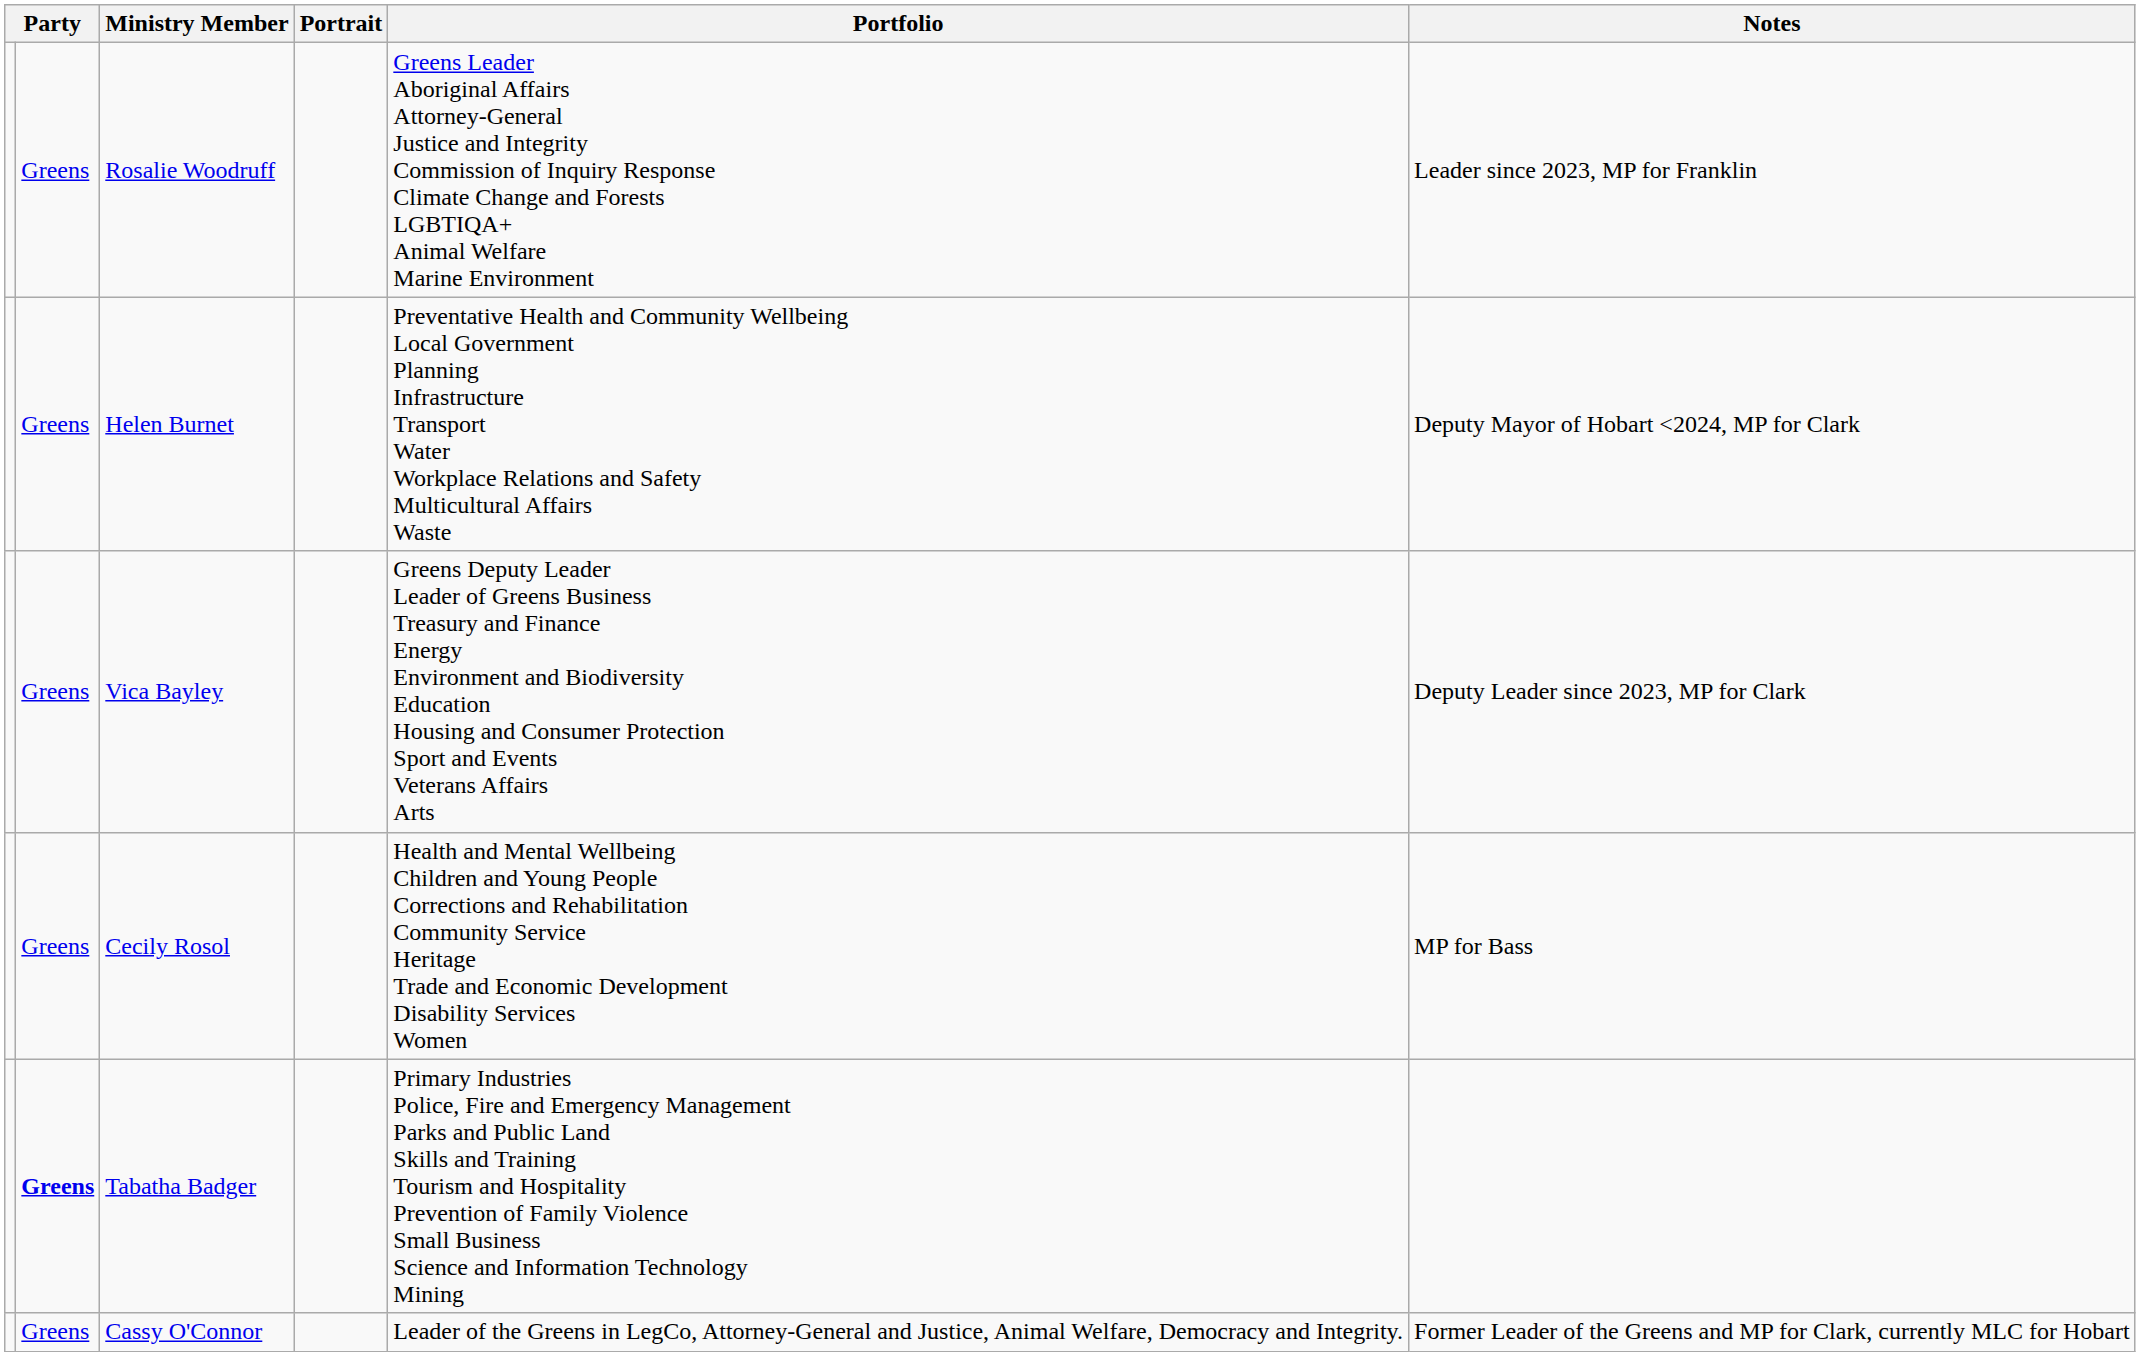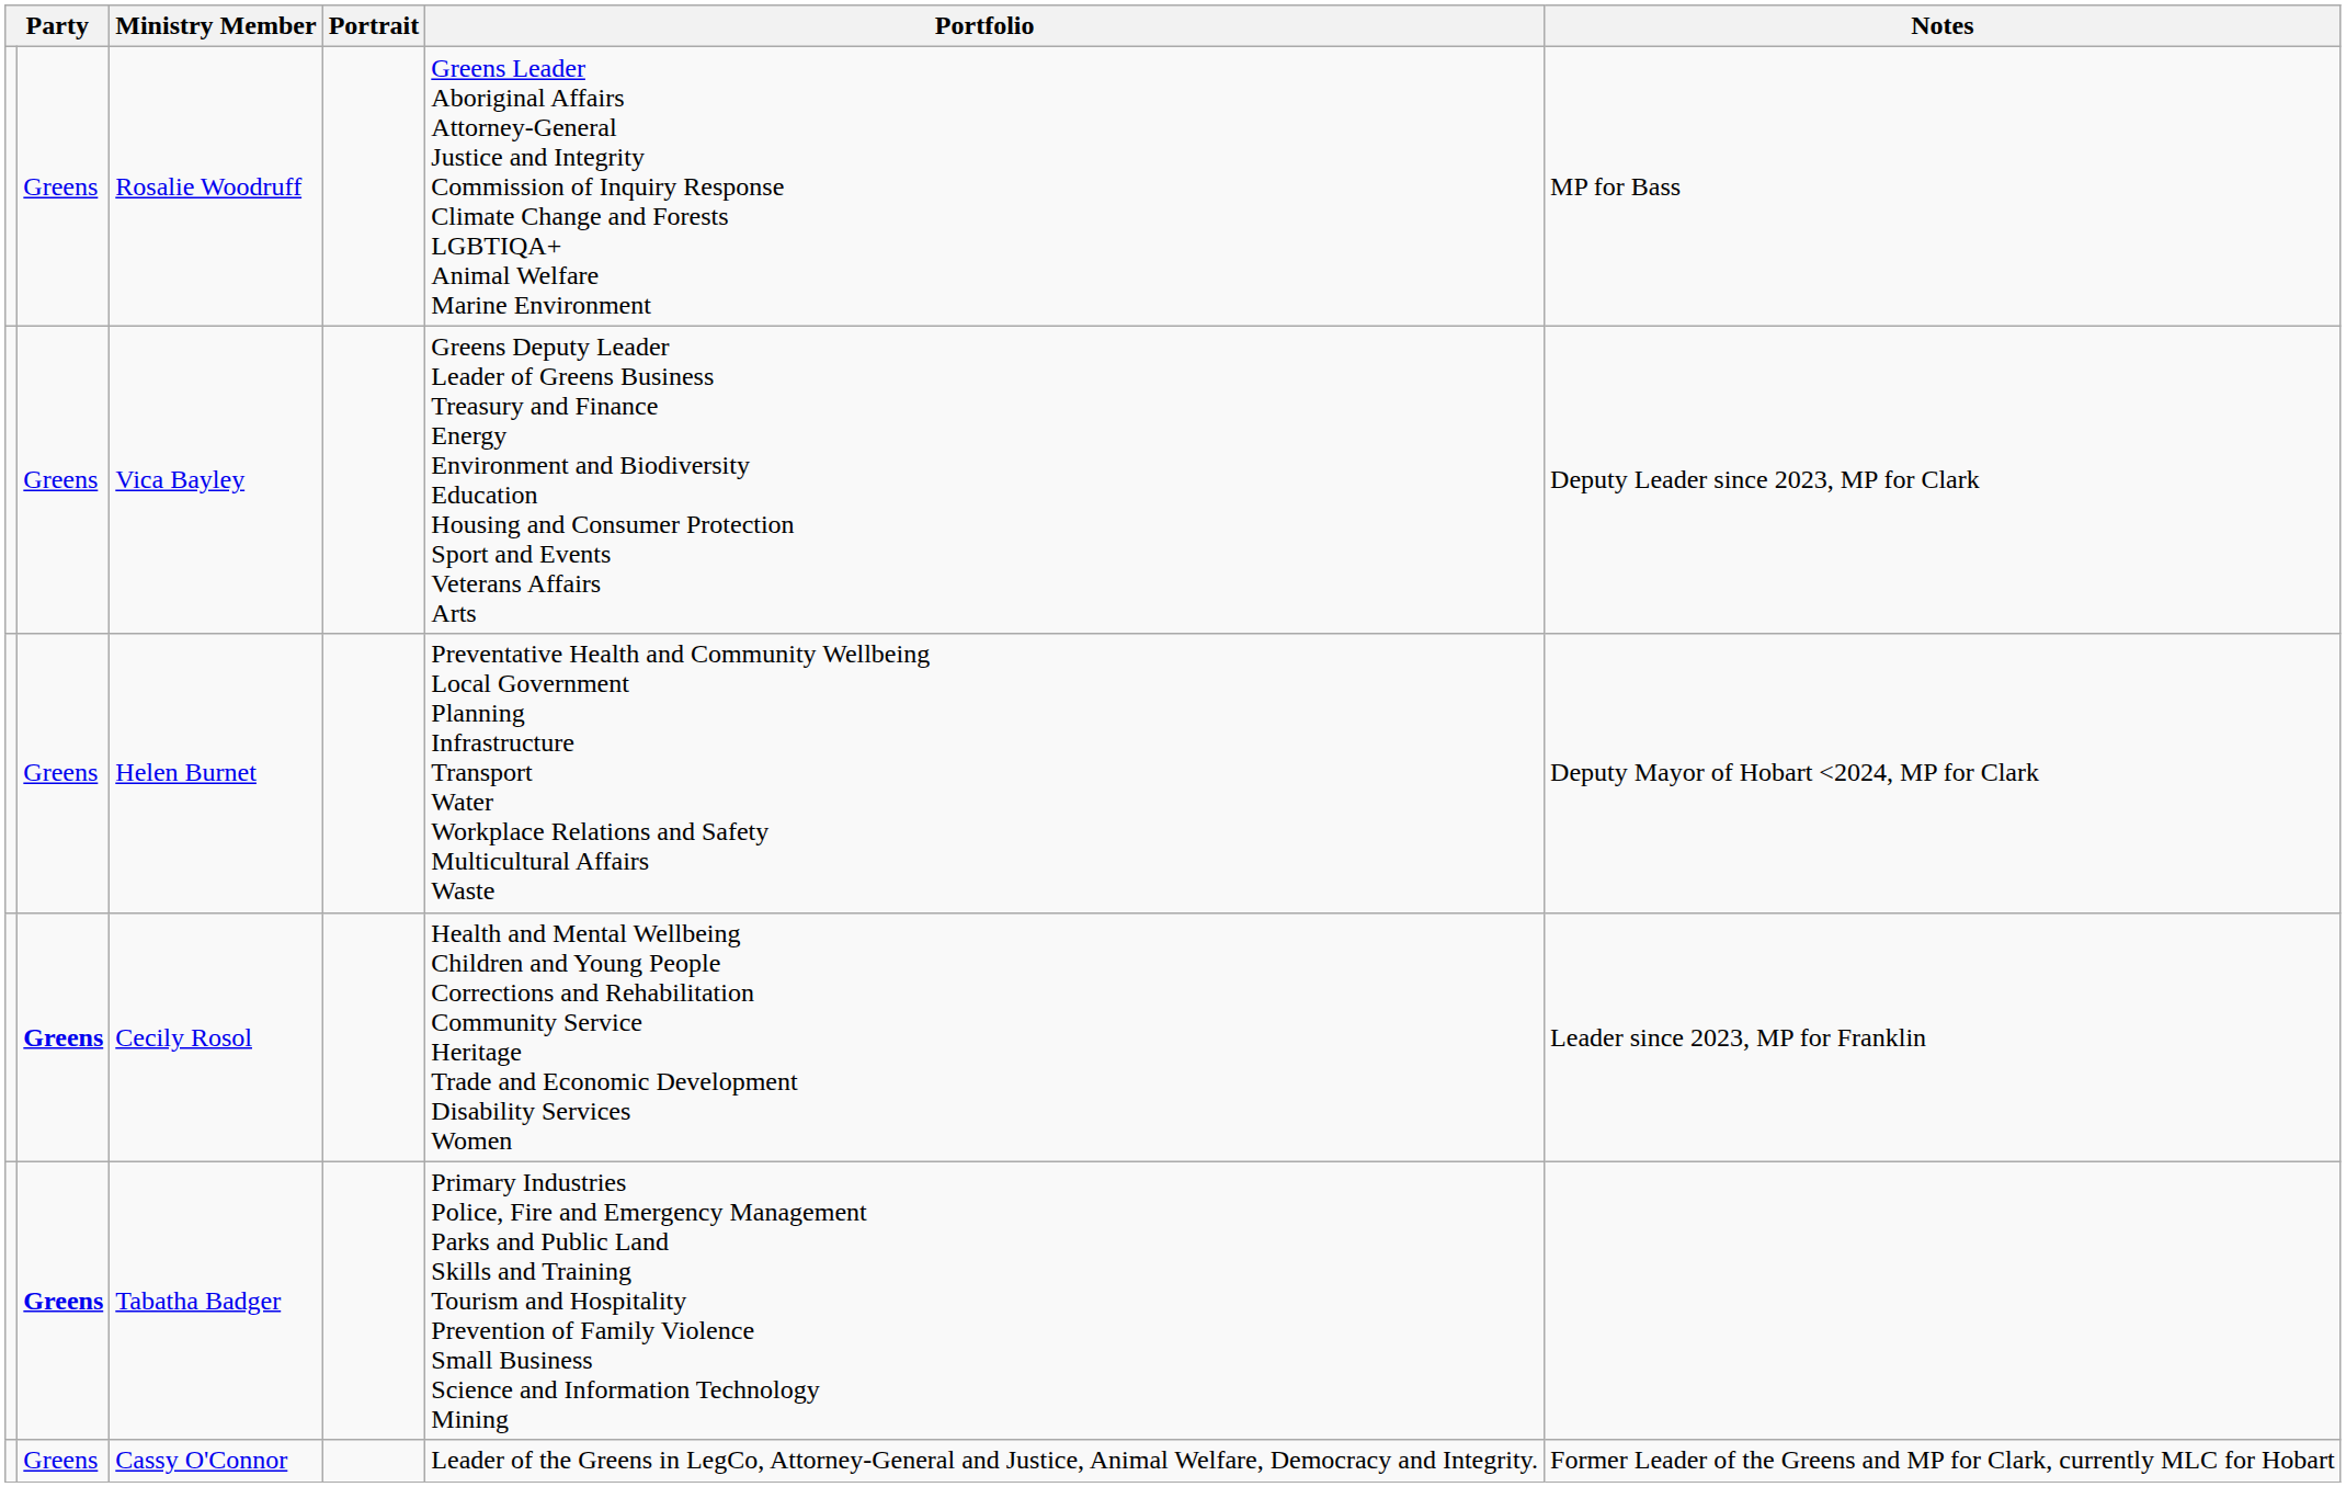Rosalie Woodruff | Notes: Leader since 2023, MP for Franklin -> MP for Bass
rows swapped: Vica Bayley <-> Helen Burnet
Cecily Rosol | column 2: normal -> bold
Cecily Rosol | Notes: MP for Bass -> Leader since 2023, MP for Franklin
